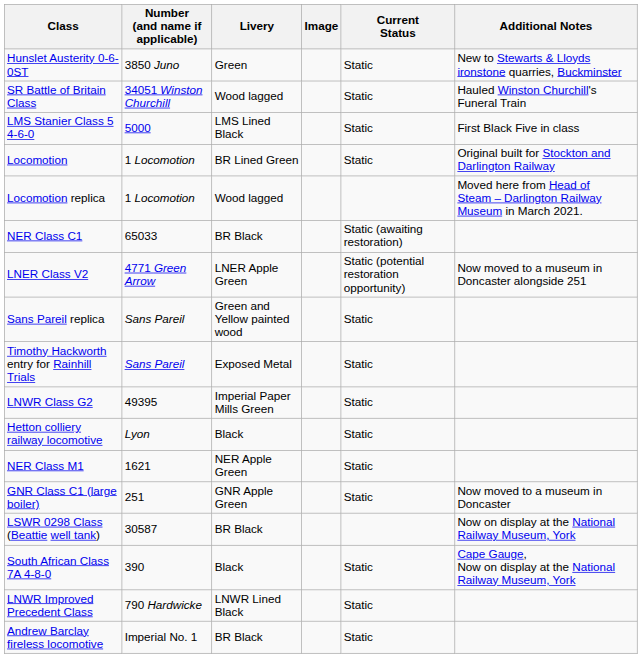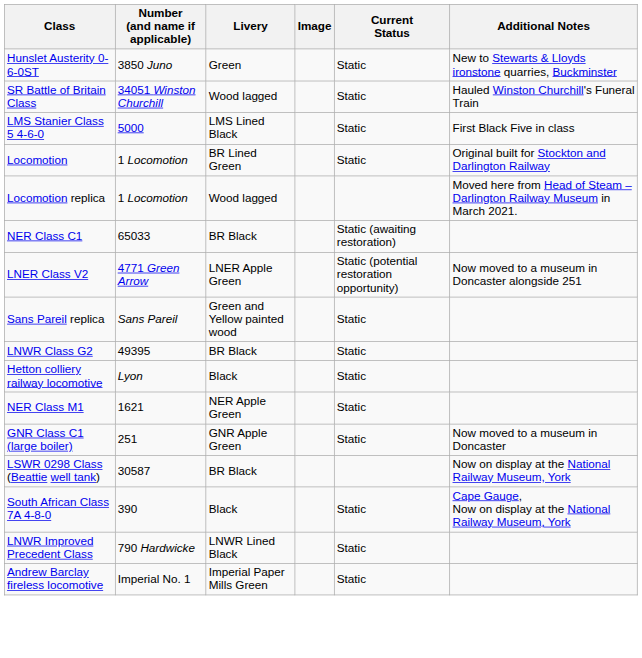- row: Timothy Hackworth entry for Rainhill Trials | Sans Pareil | Exposed Metal | Static
LNWR Class G2 | Livery: Imperial Paper Mills Green -> BR Black
Andrew Barclay fireless locomotive | Livery: BR Black -> Imperial Paper Mills Green
